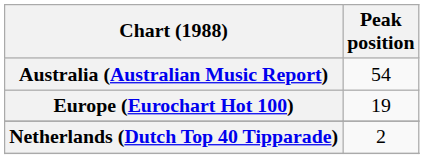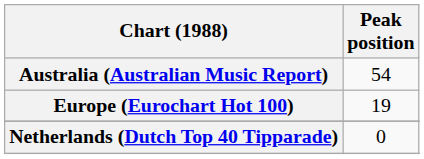Netherlands (Dutch Top 40 Tipparade) | Peak position: 2 -> 0
